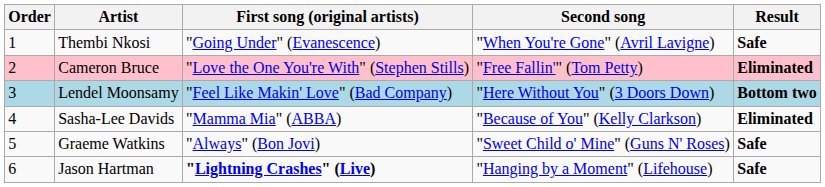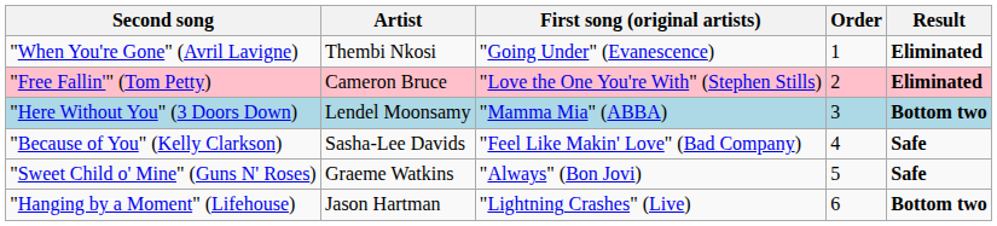columns swapped: Order <-> Second song
Thembi Nkosi | Result: Safe -> Eliminated
Lendel Moonsamy | First song (original artists): "Feel Like Makin' Love" (Bad Company) -> "Mamma Mia" (ABBA)
Sasha-Lee Davids | First song (original artists): "Mamma Mia" (ABBA) -> "Feel Like Makin' Love" (Bad Company)
Sasha-Lee Davids | Result: Eliminated -> Safe
Jason Hartman | First song (original artists): bold -> normal
Jason Hartman | Result: Safe -> Bottom two
